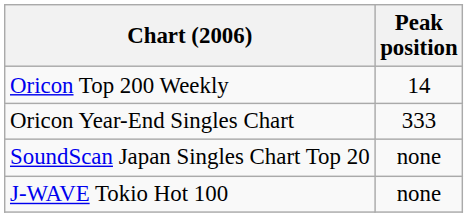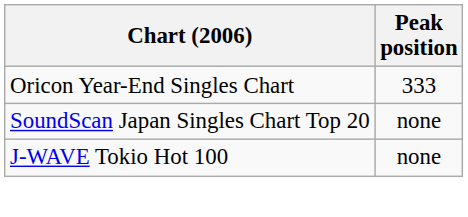- row: Oricon Top 200 Weekly | 14
